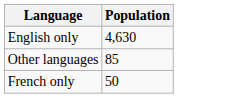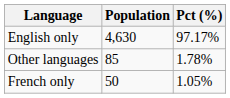+ column: Pct (%) | 97.17% | 1.78% | 1.05%
